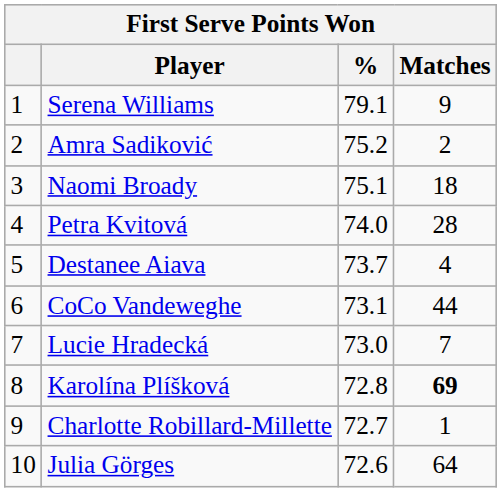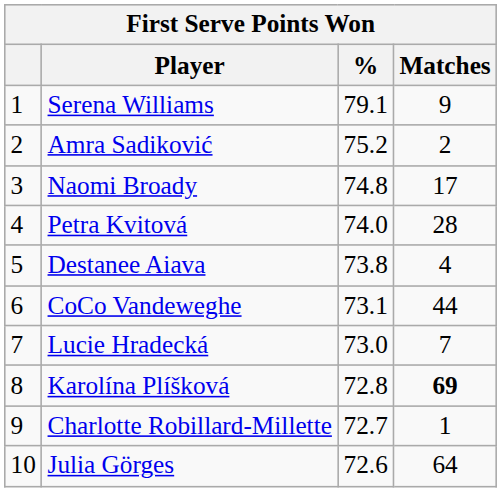Naomi Broady | %: 75.1 -> 74.8
Naomi Broady | Matches: 18 -> 17
Destanee Aiava | %: 73.7 -> 73.8
